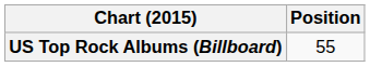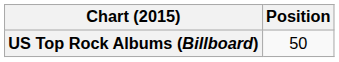US Top Rock Albums (Billboard) | Position: 55 -> 50
